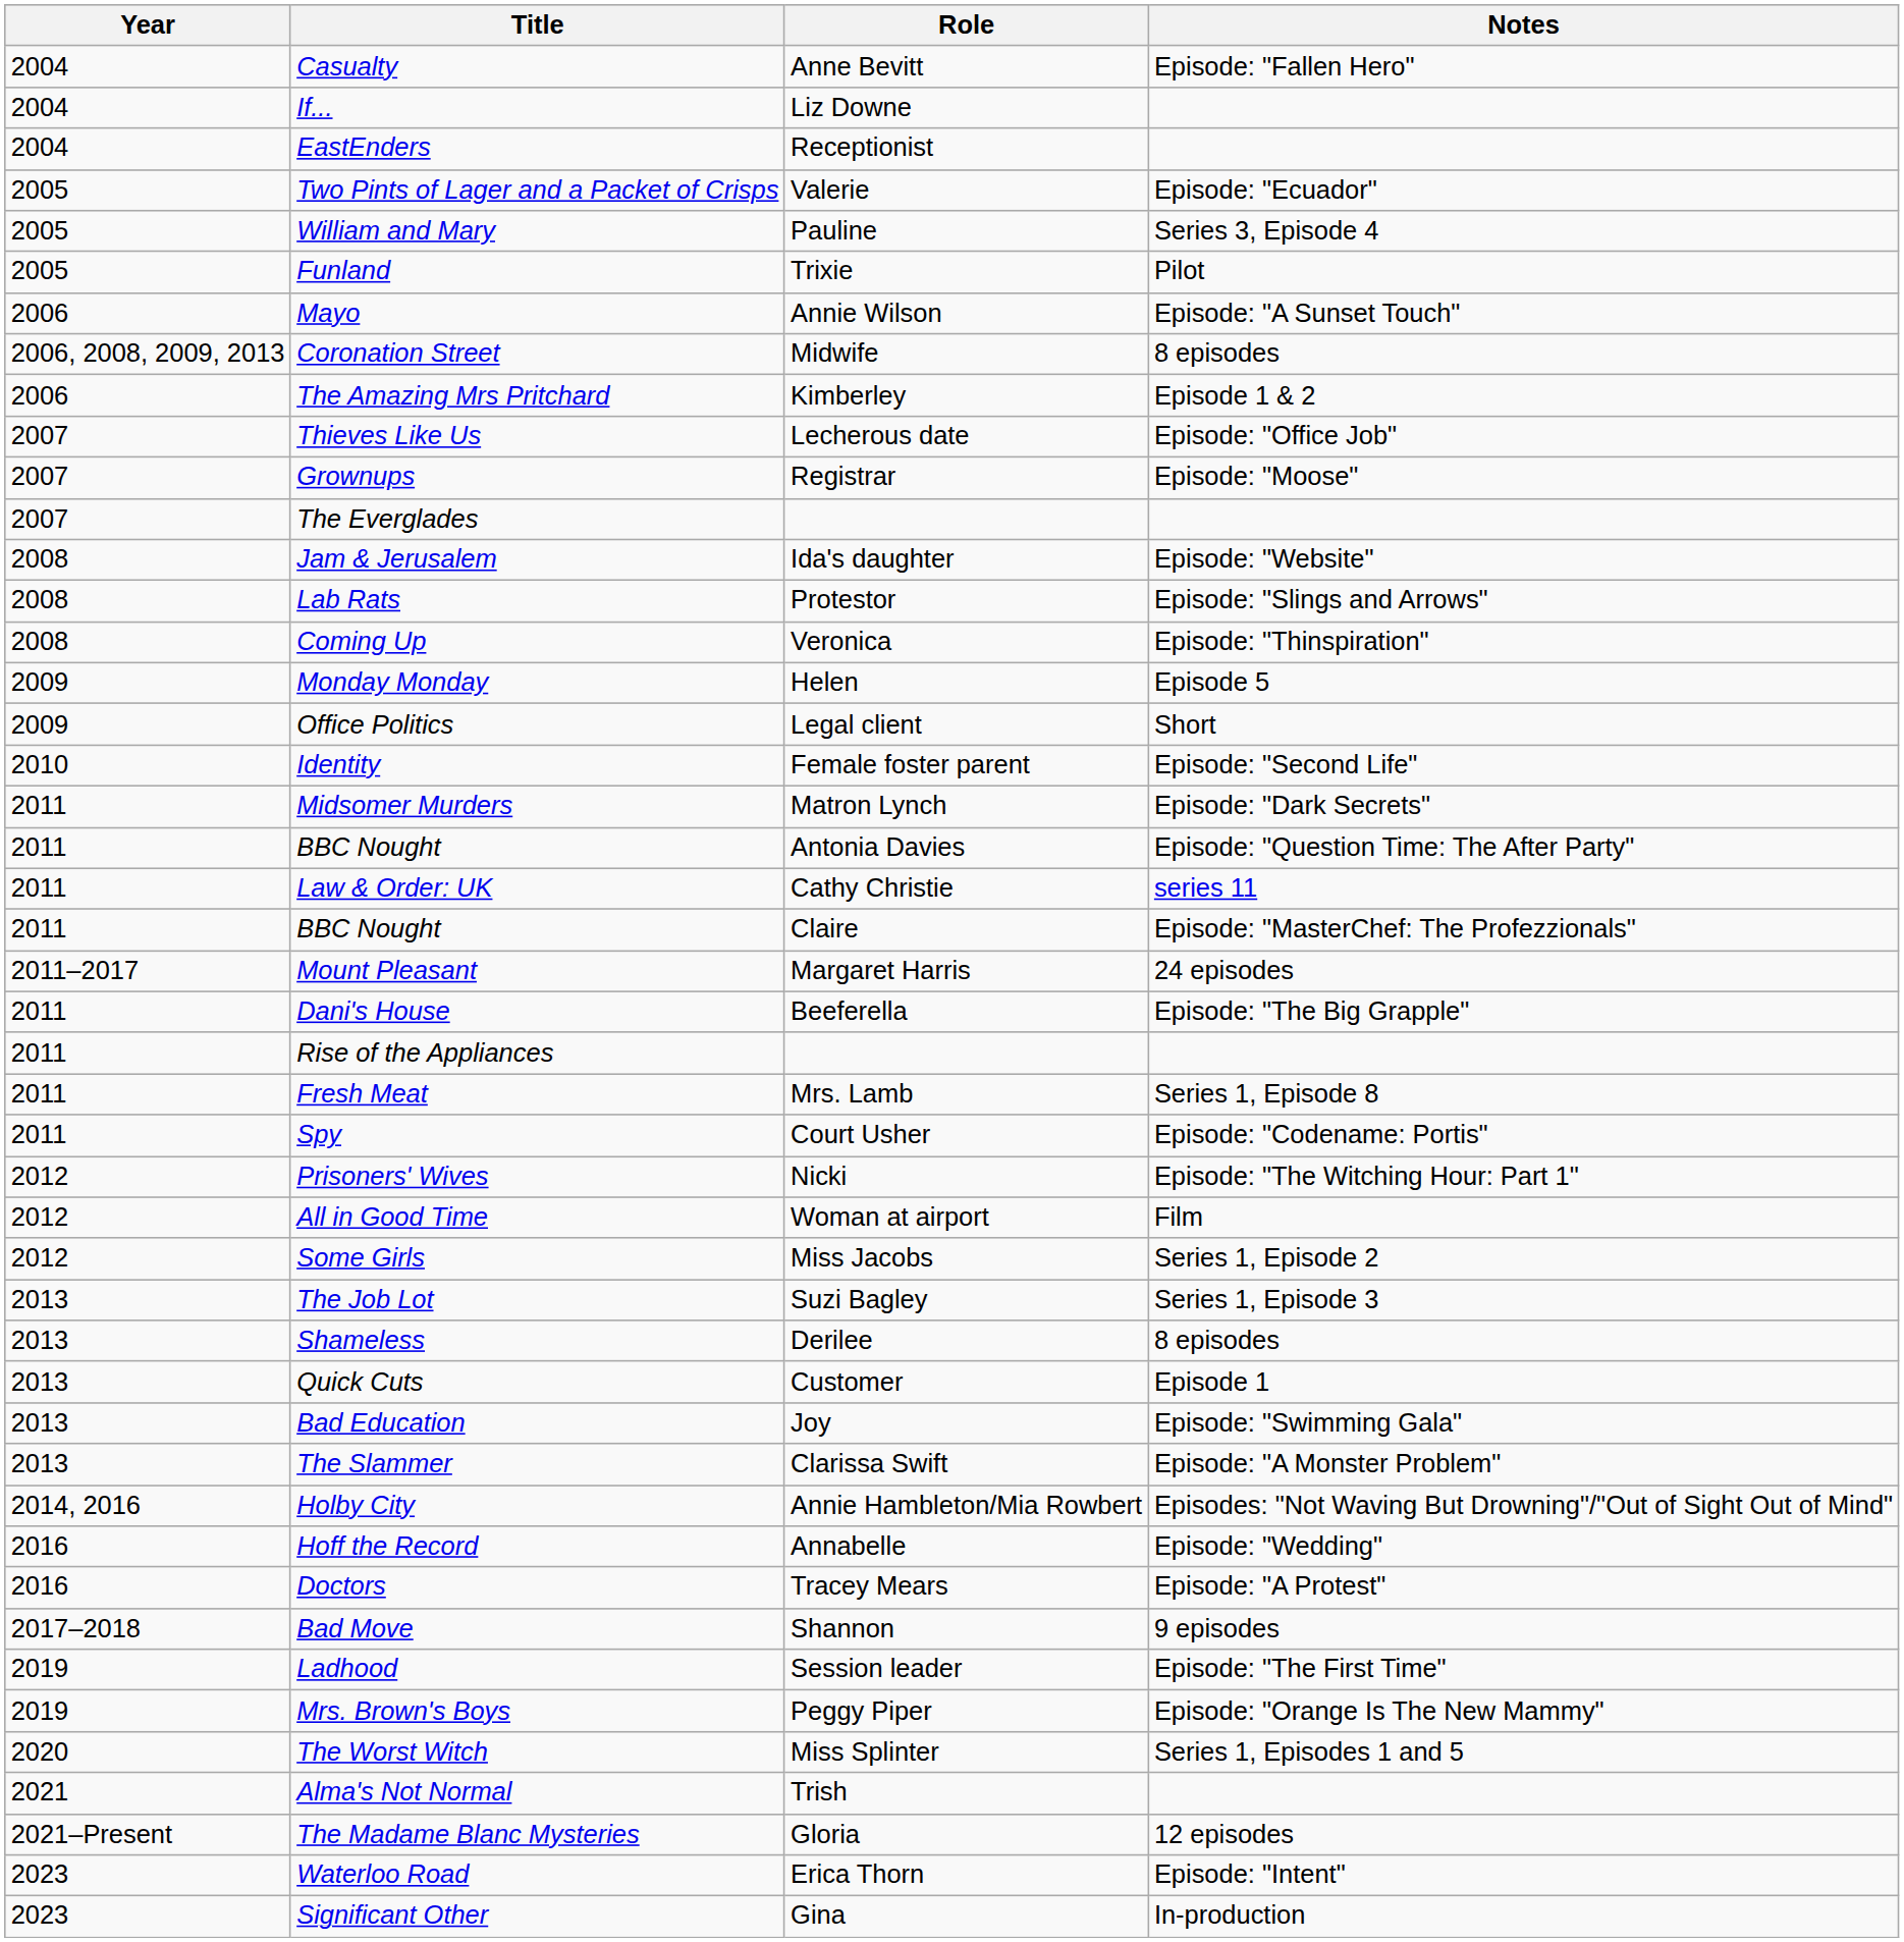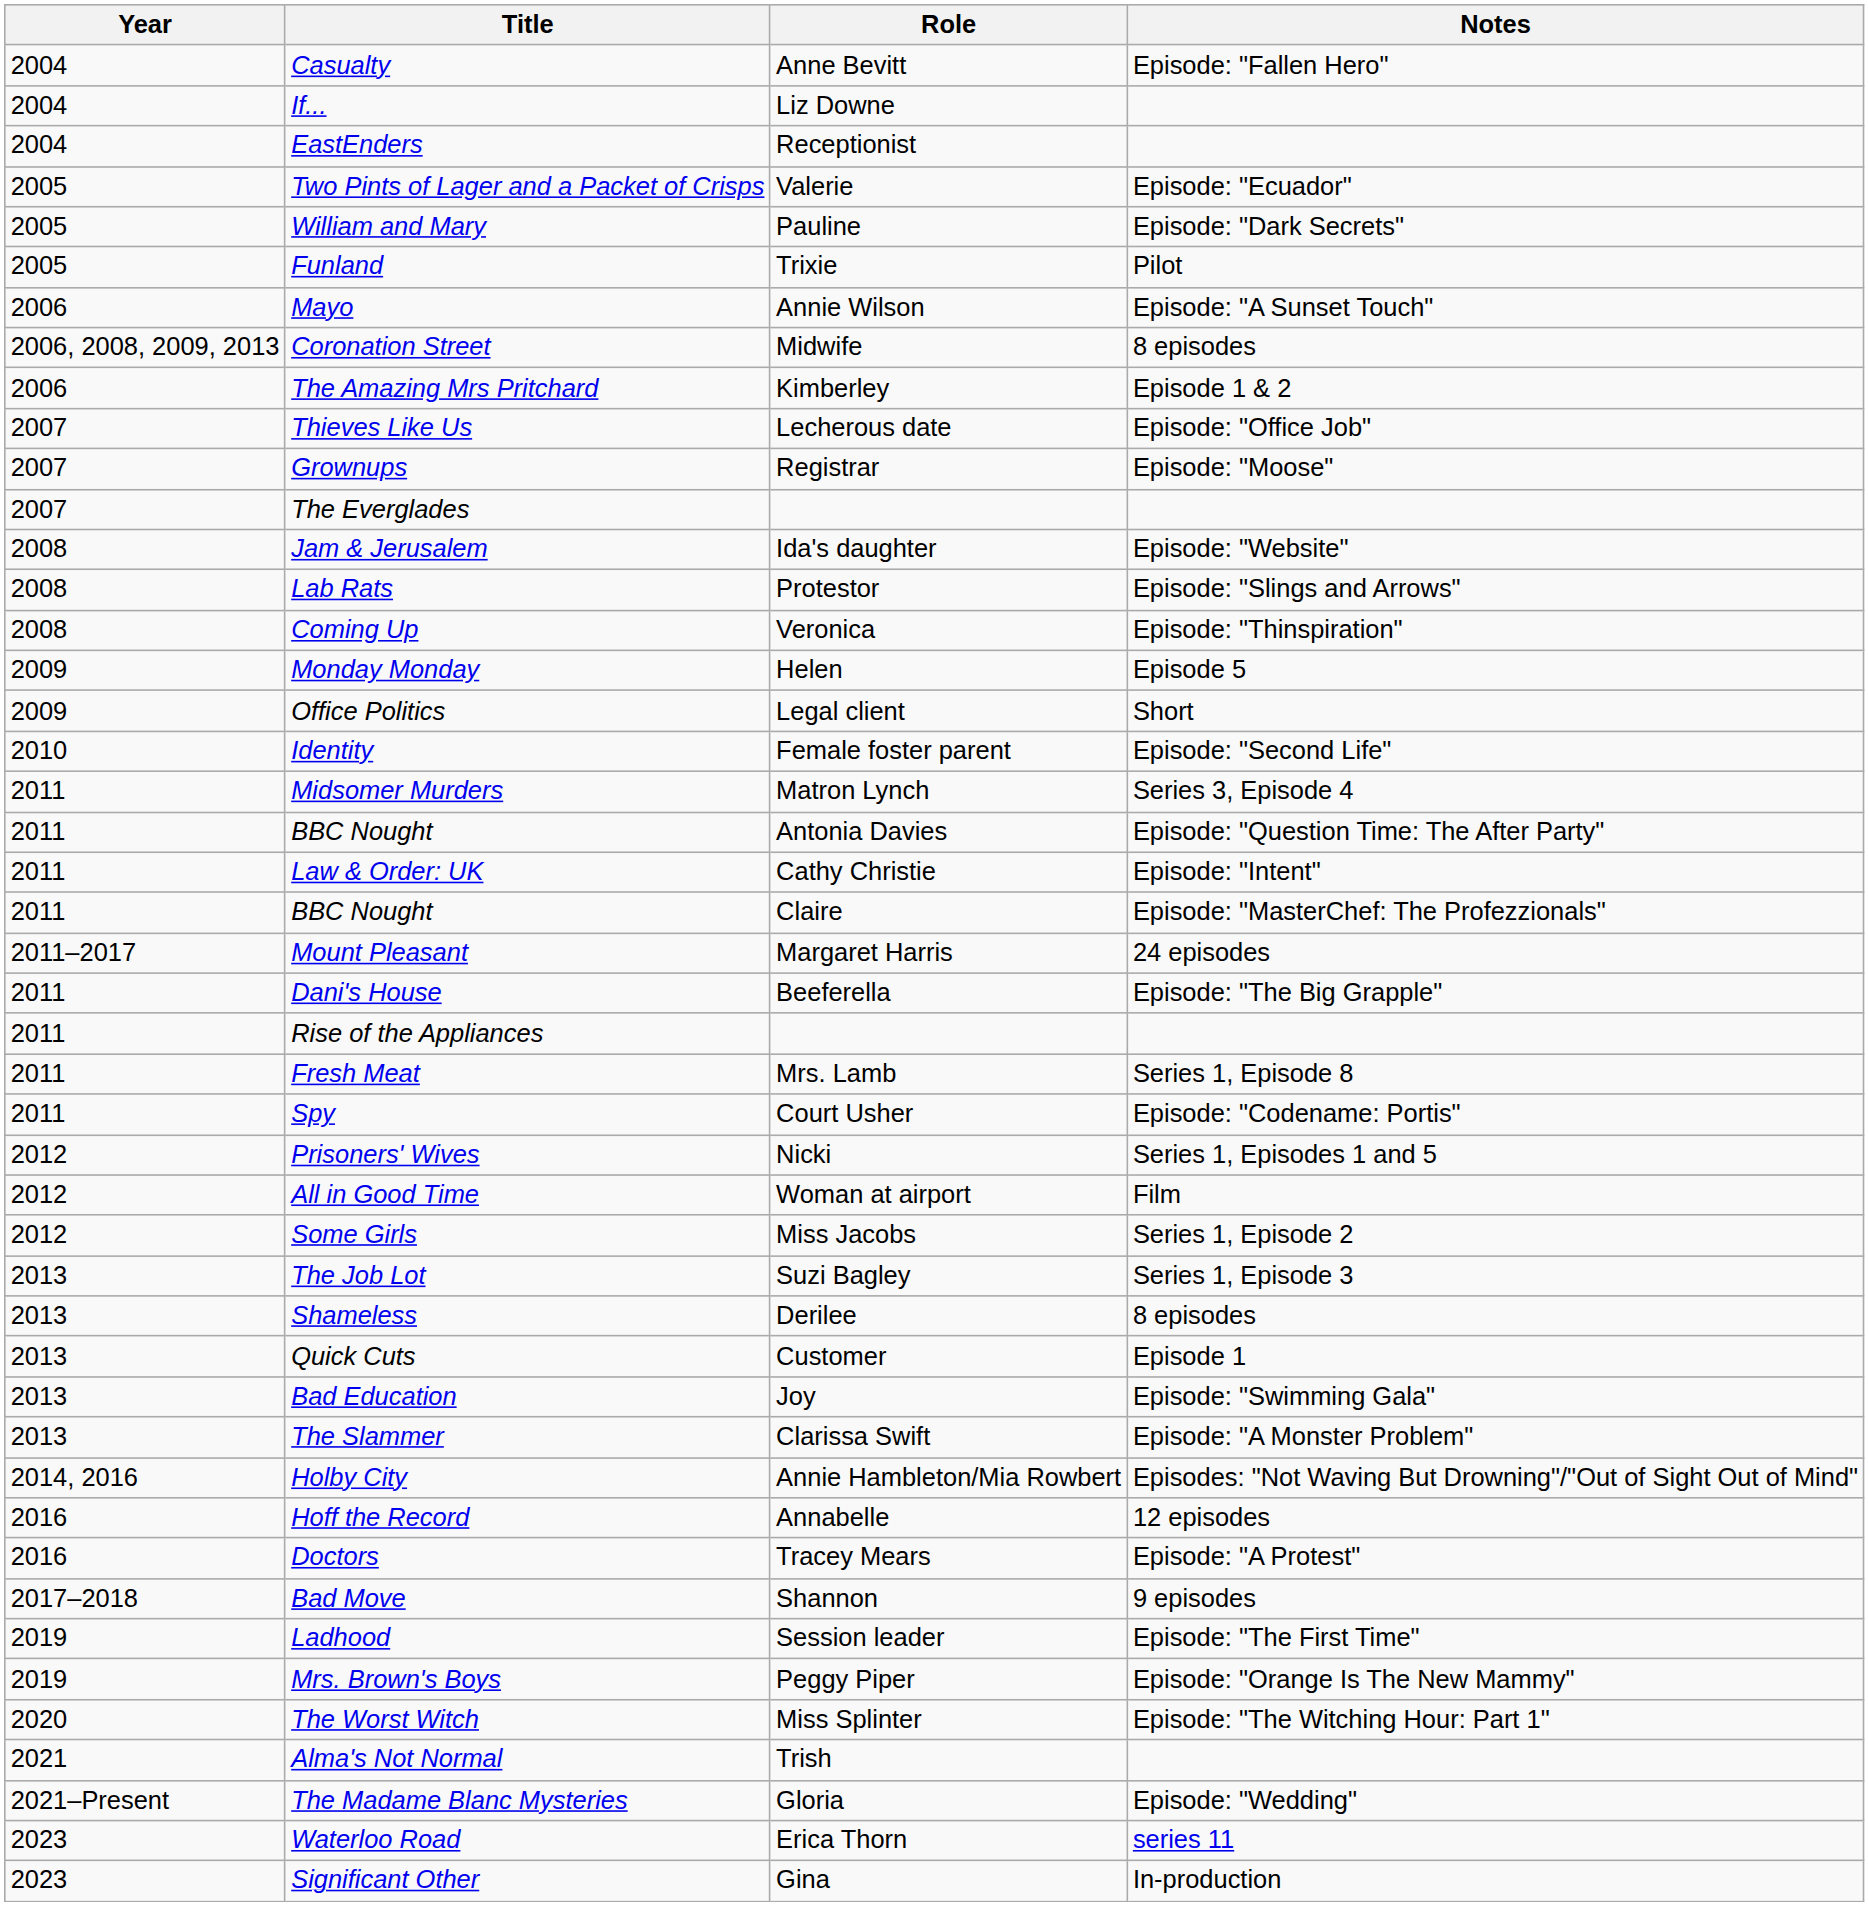William and Mary | Notes: Series 3, Episode 4 -> Episode: "Dark Secrets"
Midsomer Murders | Notes: Episode: "Dark Secrets" -> Series 3, Episode 4
Law & Order: UK | Notes: series 11 -> Episode: "Intent"
Prisoners' Wives | Notes: Episode: "The Witching Hour: Part 1" -> Series 1, Episodes 1 and 5
Hoff the Record | Notes: Episode: "Wedding" -> 12 episodes
The Worst Witch | Notes: Series 1, Episodes 1 and 5 -> Episode: "The Witching Hour: Part 1"
The Madame Blanc Mysteries | Notes: 12 episodes -> Episode: "Wedding"
Waterloo Road | Notes: Episode: "Intent" -> series 11
